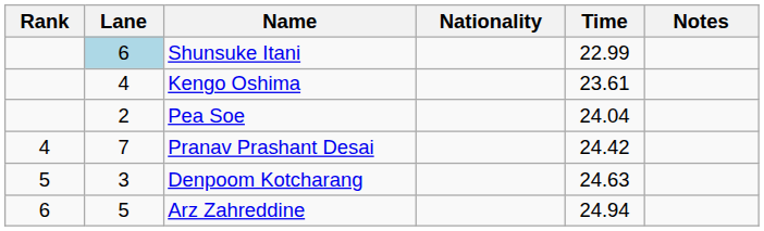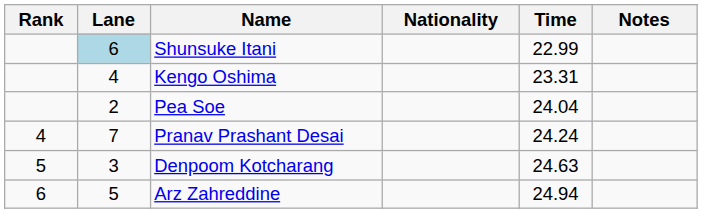Kengo Oshima | Time: 23.61 -> 23.31
Pranav Prashant Desai | Time: 24.42 -> 24.24
